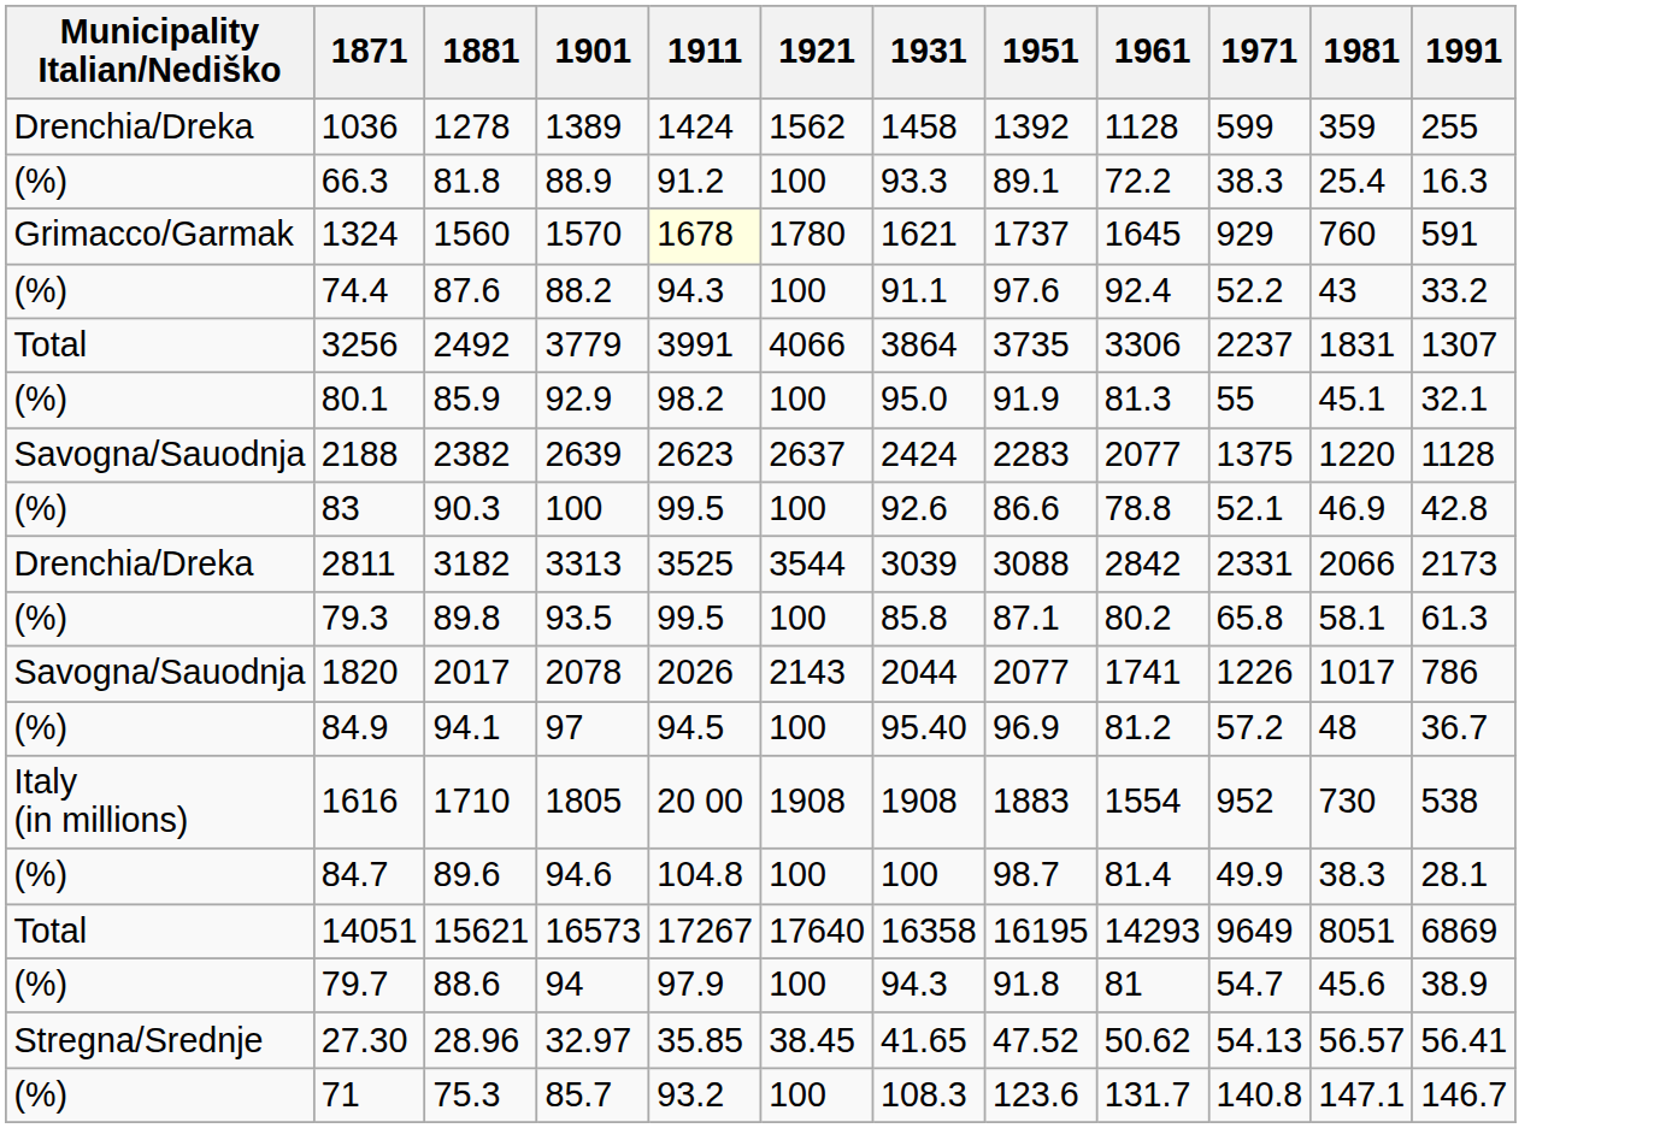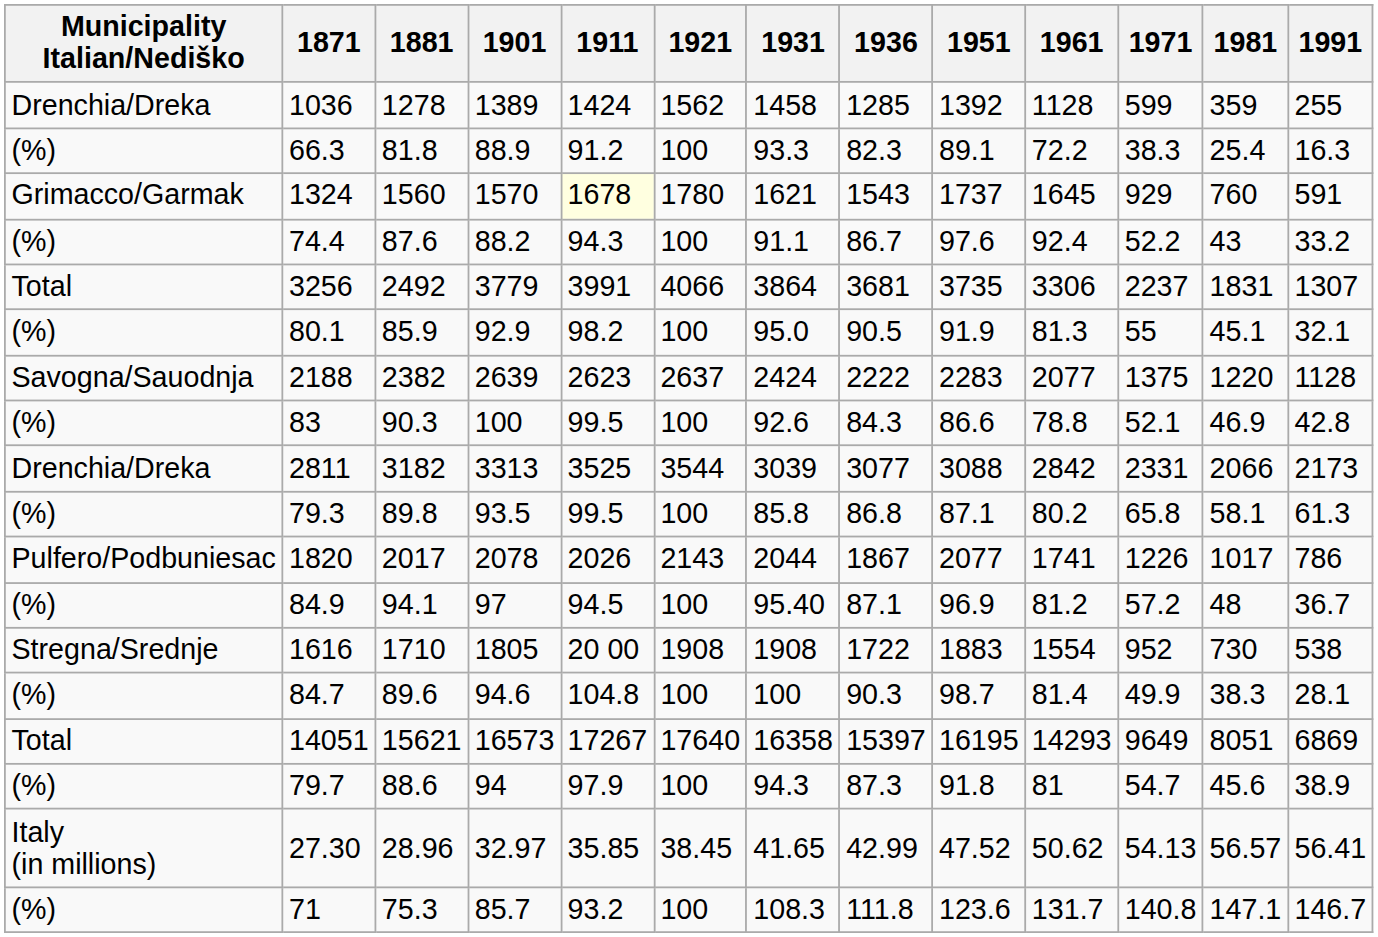+ column: 1936 | 1285 | 82.3 | 1543 | 86.7 | 3681 | 90.5 | 2222 | 84.3 | 3077 | 86.8 | 1867 | 87.1 | 1722 | 90.3 | 15397 | 87.3 | 42.99 | 111.8
1820 | Municipality Italian/Nediško: Savogna/Sauodnja -> Pulfero/Podbuniesac
1616 | Municipality Italian/Nediško: Italy (in millions) -> Stregna/Srednje
27.30 | Municipality Italian/Nediško: Stregna/Srednje -> Italy (in millions)
